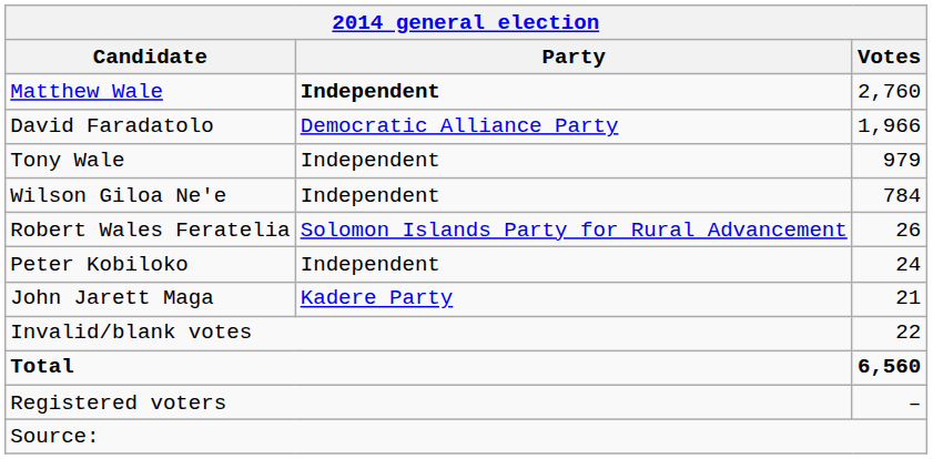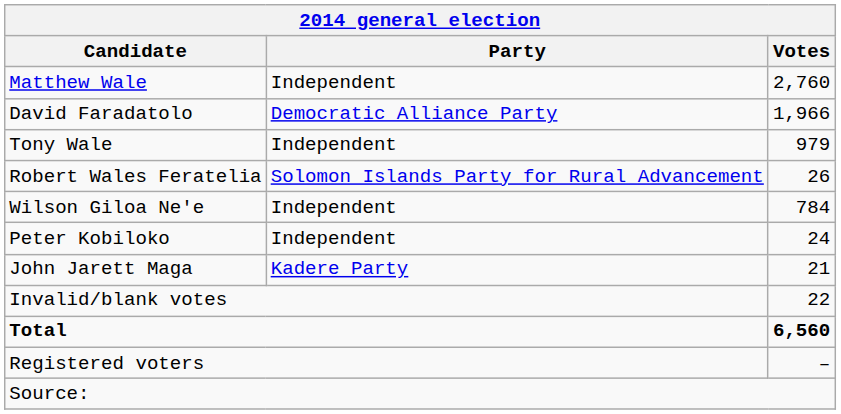Matthew Wale | Party: bold -> normal
rows swapped: Wilson Giloa Ne'e <-> Robert Wales Feratelia
